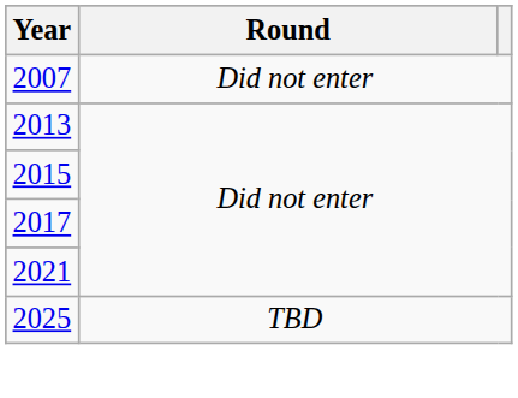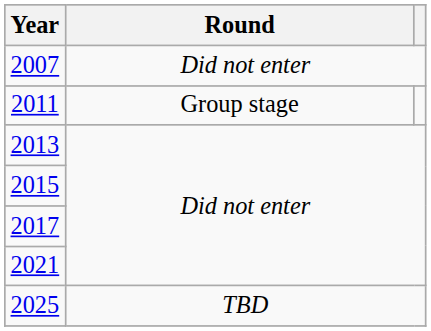+ row: 2011 | Group stage
